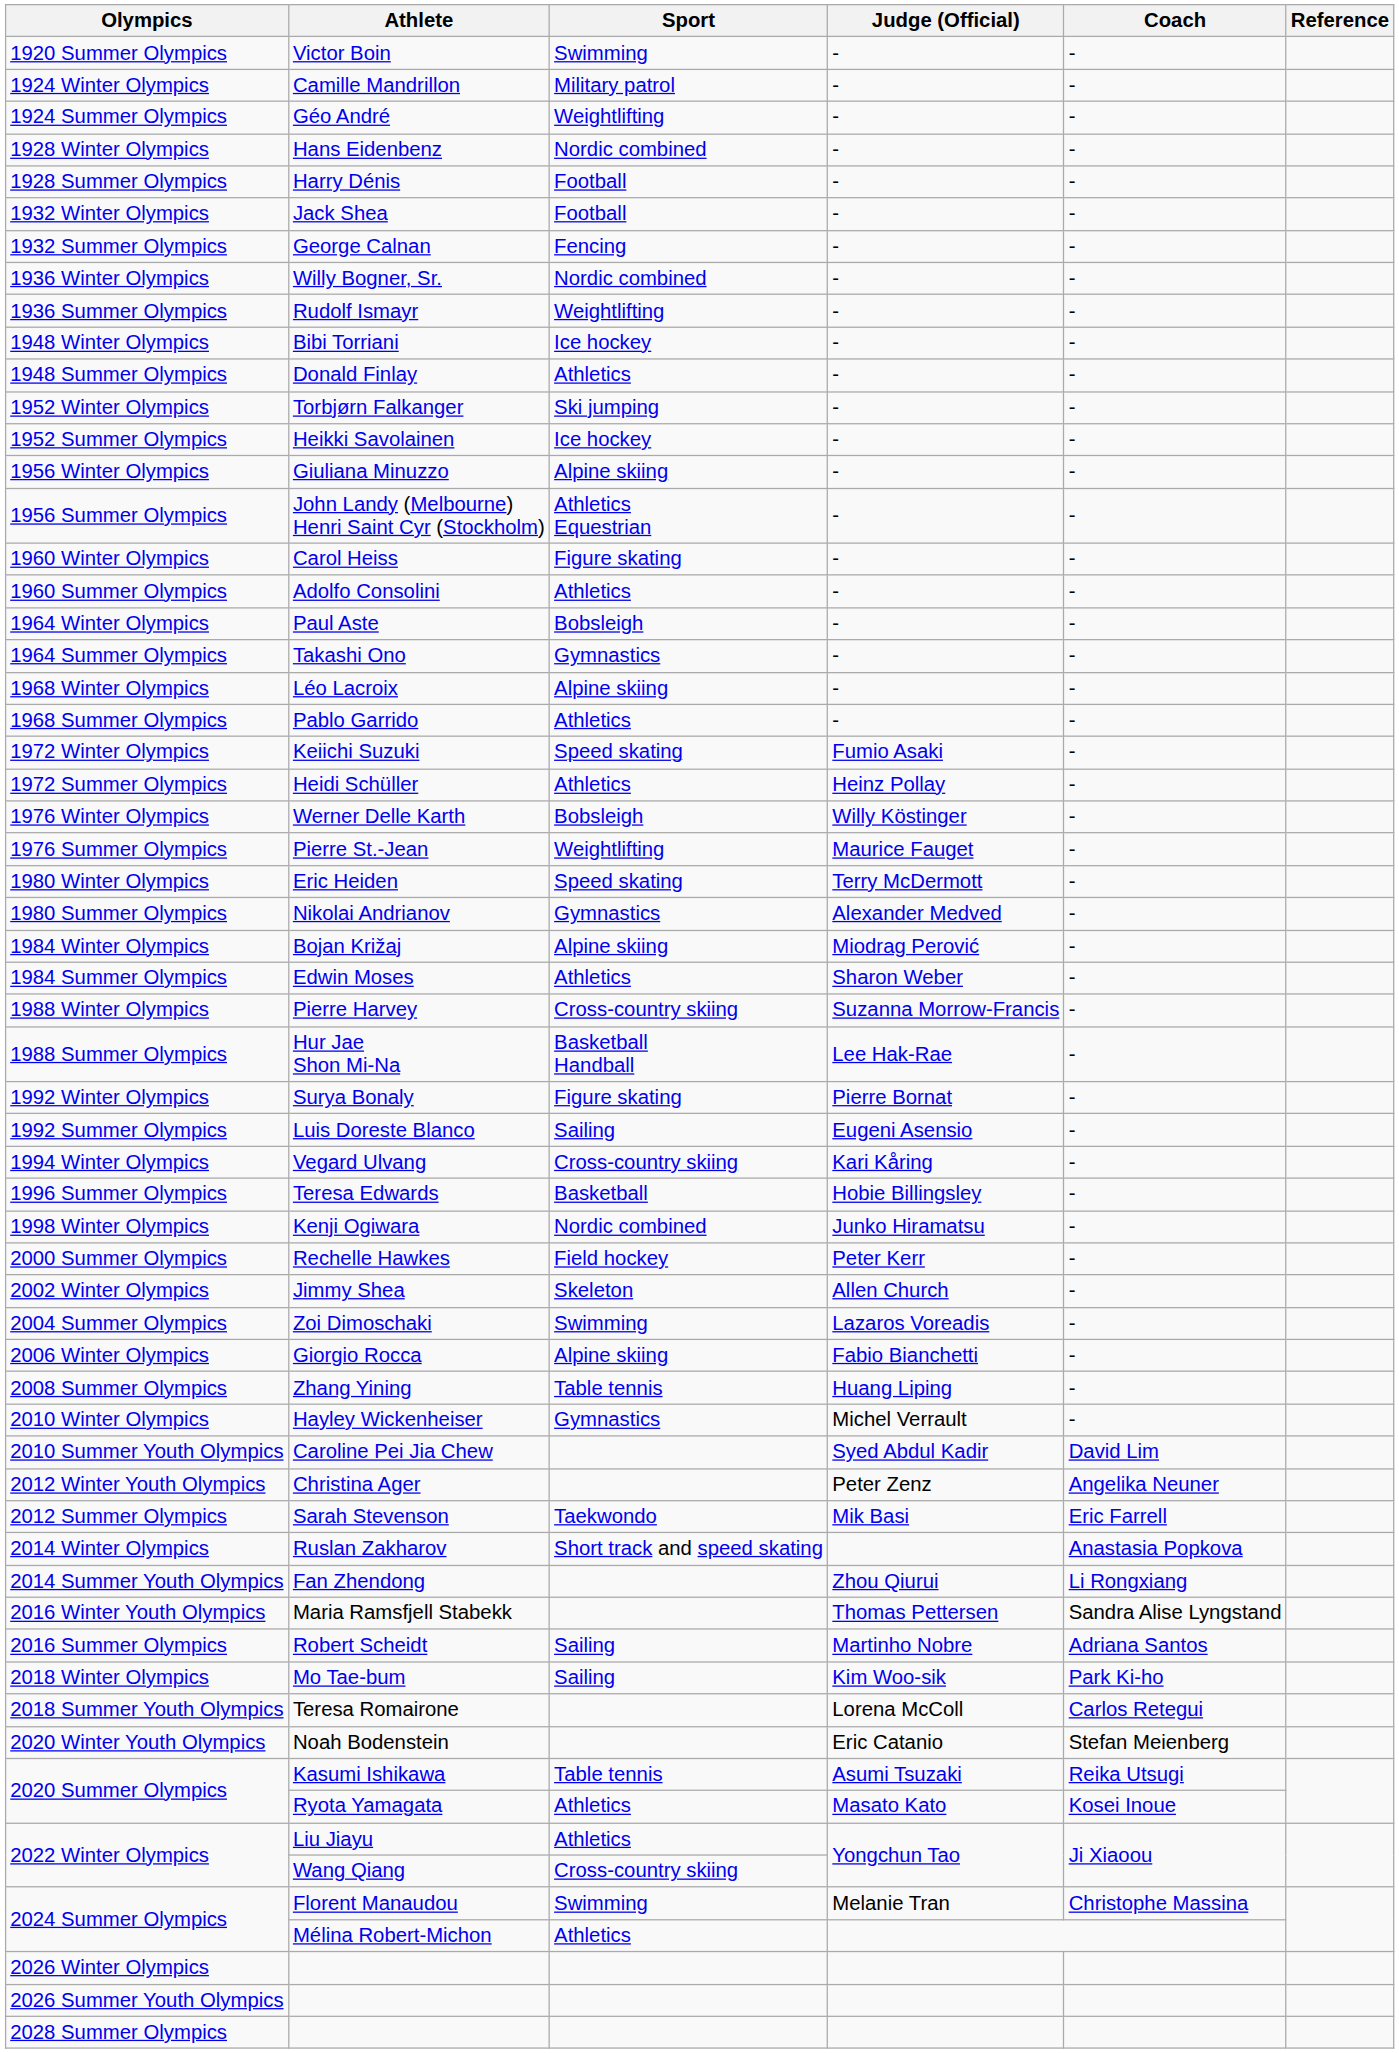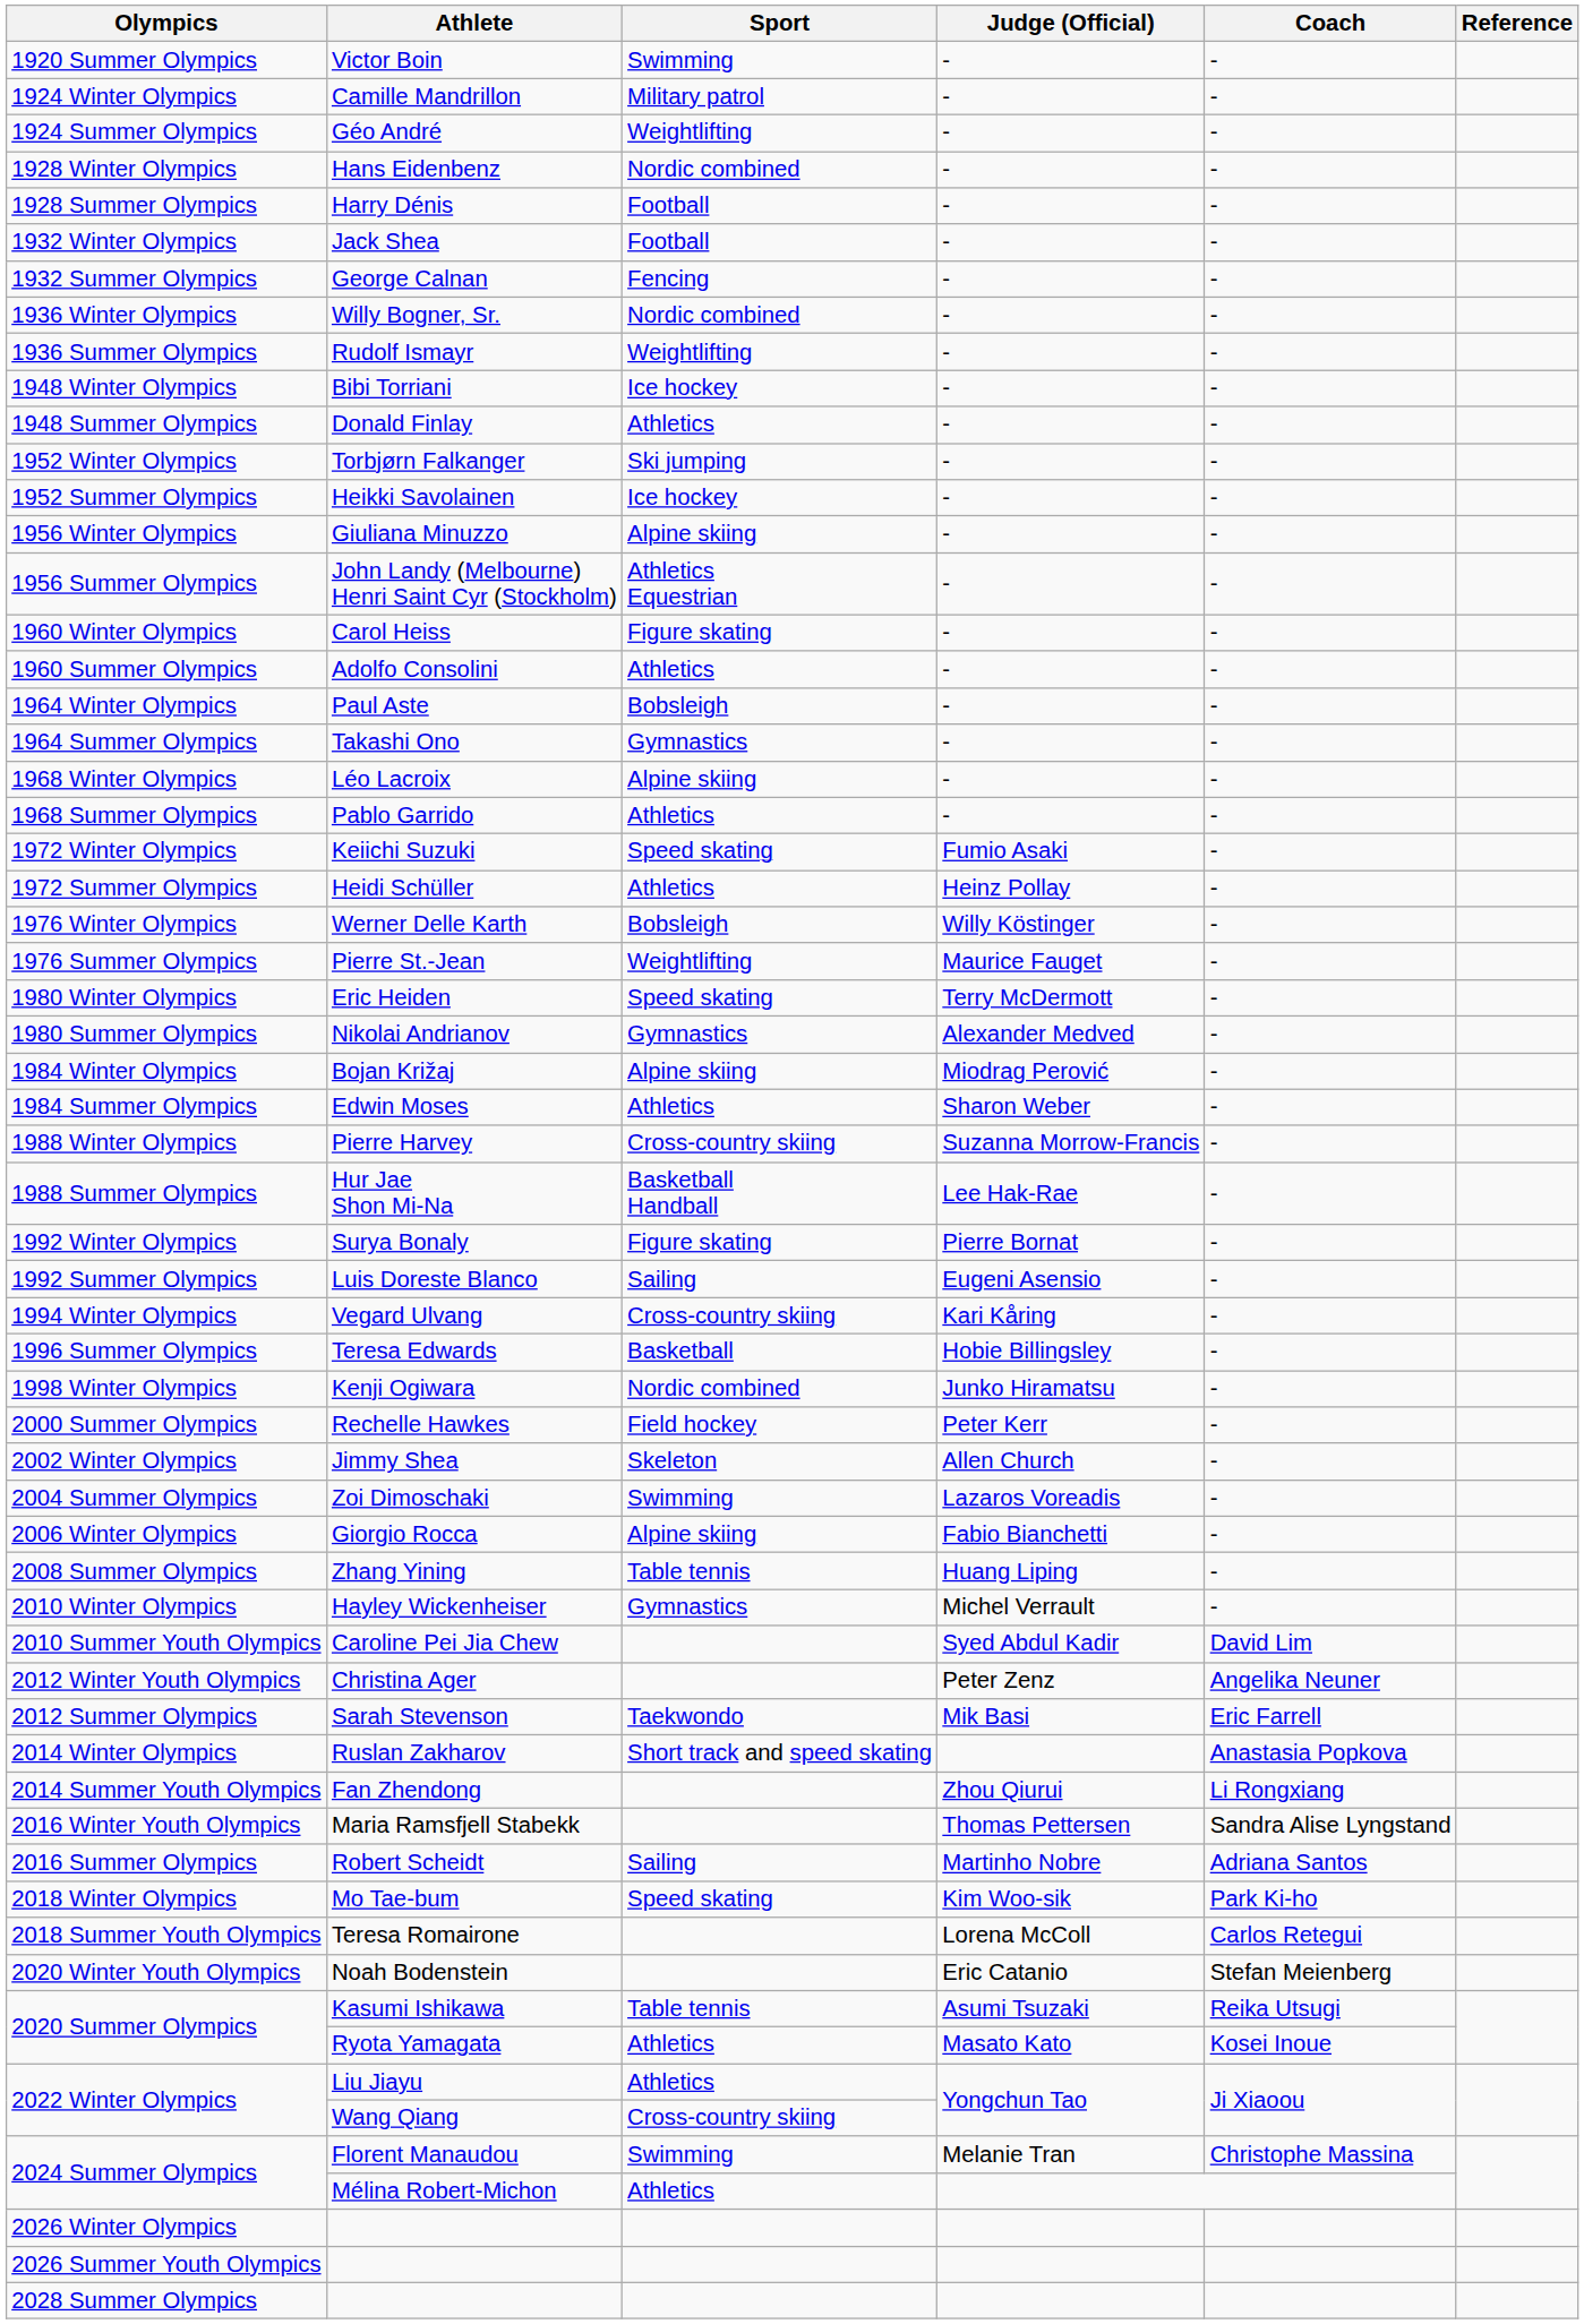Mo Tae-bum | Sport: Sailing -> Speed skating
